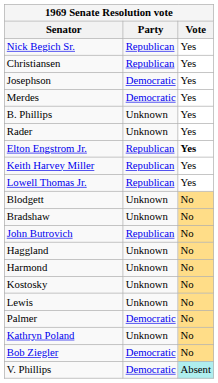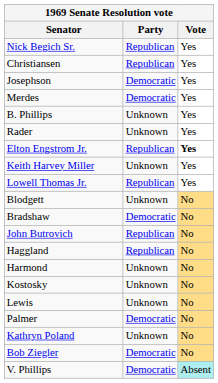Keith Harvey Miller | Party: Republican -> Unknown
Bradshaw | Party: Unknown -> Democratic
Haggland | Party: Unknown -> Republican
